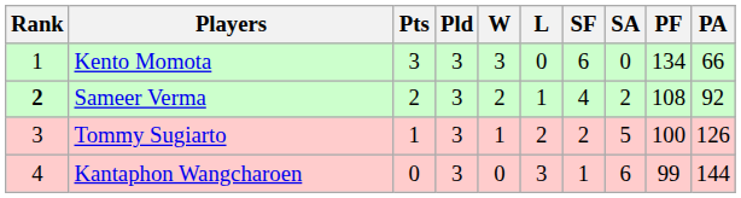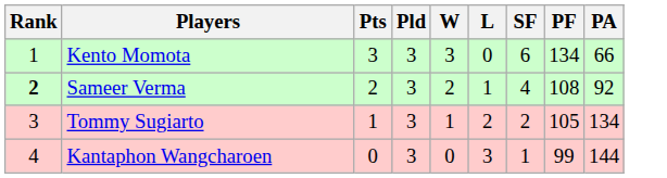- column: SA | 0 | 2 | 5 | 6
Tommy Sugiarto | PF: 100 -> 105
Tommy Sugiarto | PA: 126 -> 134
